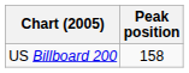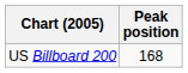US Billboard 200 | Peak position: 158 -> 168
